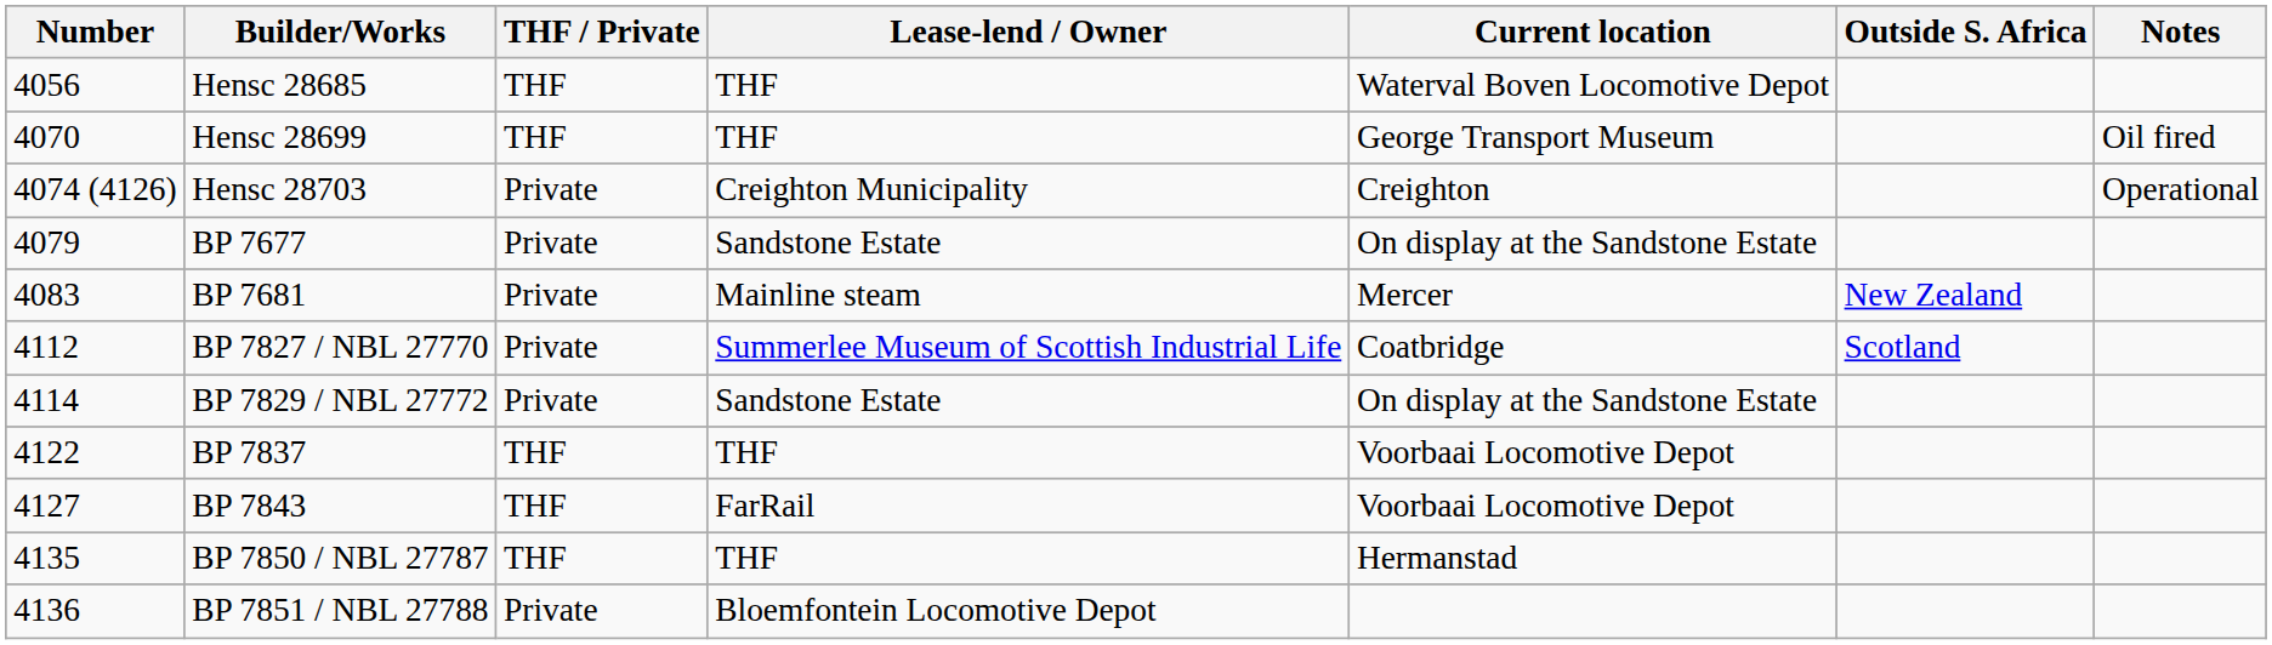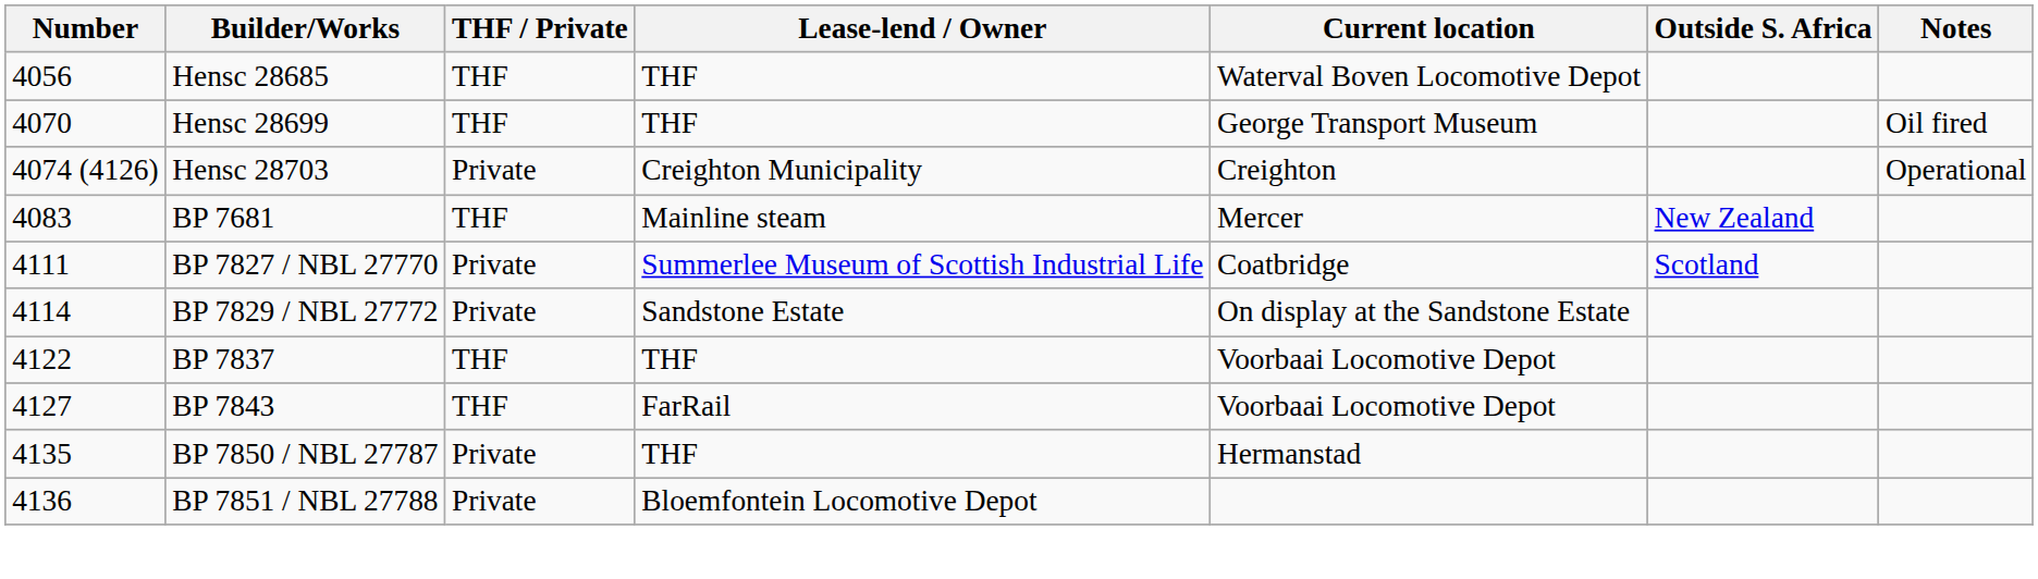- row: 4079 | BP 7677 | Private | Sandstone Estate | On display at the Sandstone Estate
BP 7681 | THF / Private: Private -> THF
BP 7827 / NBL 27770 | Number: 4112 -> 4111
BP 7850 / NBL 27787 | THF / Private: THF -> Private
